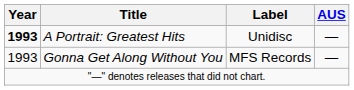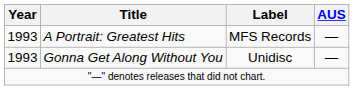A Portrait: Greatest Hits | Year: bold -> normal
A Portrait: Greatest Hits | Label: Unidisc -> MFS Records
Gonna Get Along Without You | Label: MFS Records -> Unidisc
